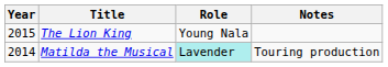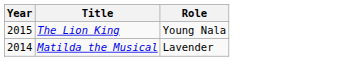- column: Notes | Touring production
Matilda the Musical | Role: paleturquoise background -> no background
